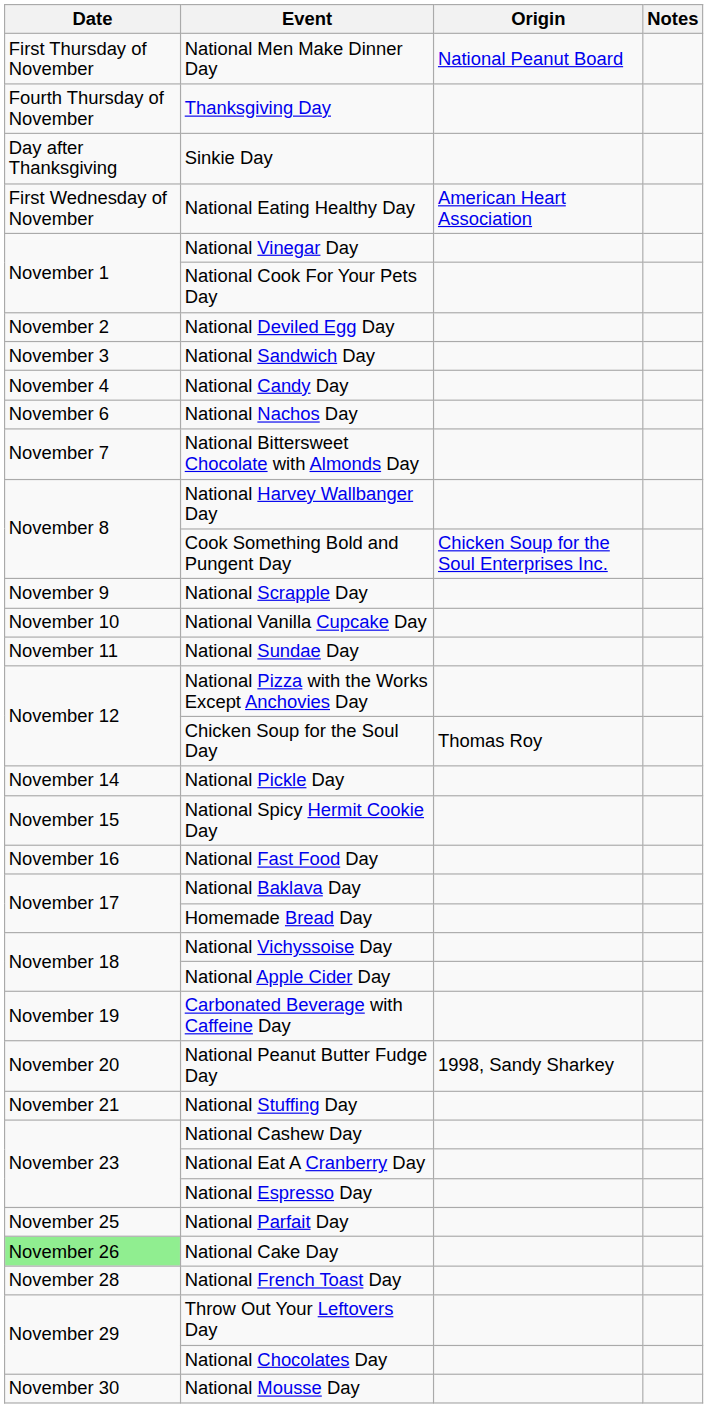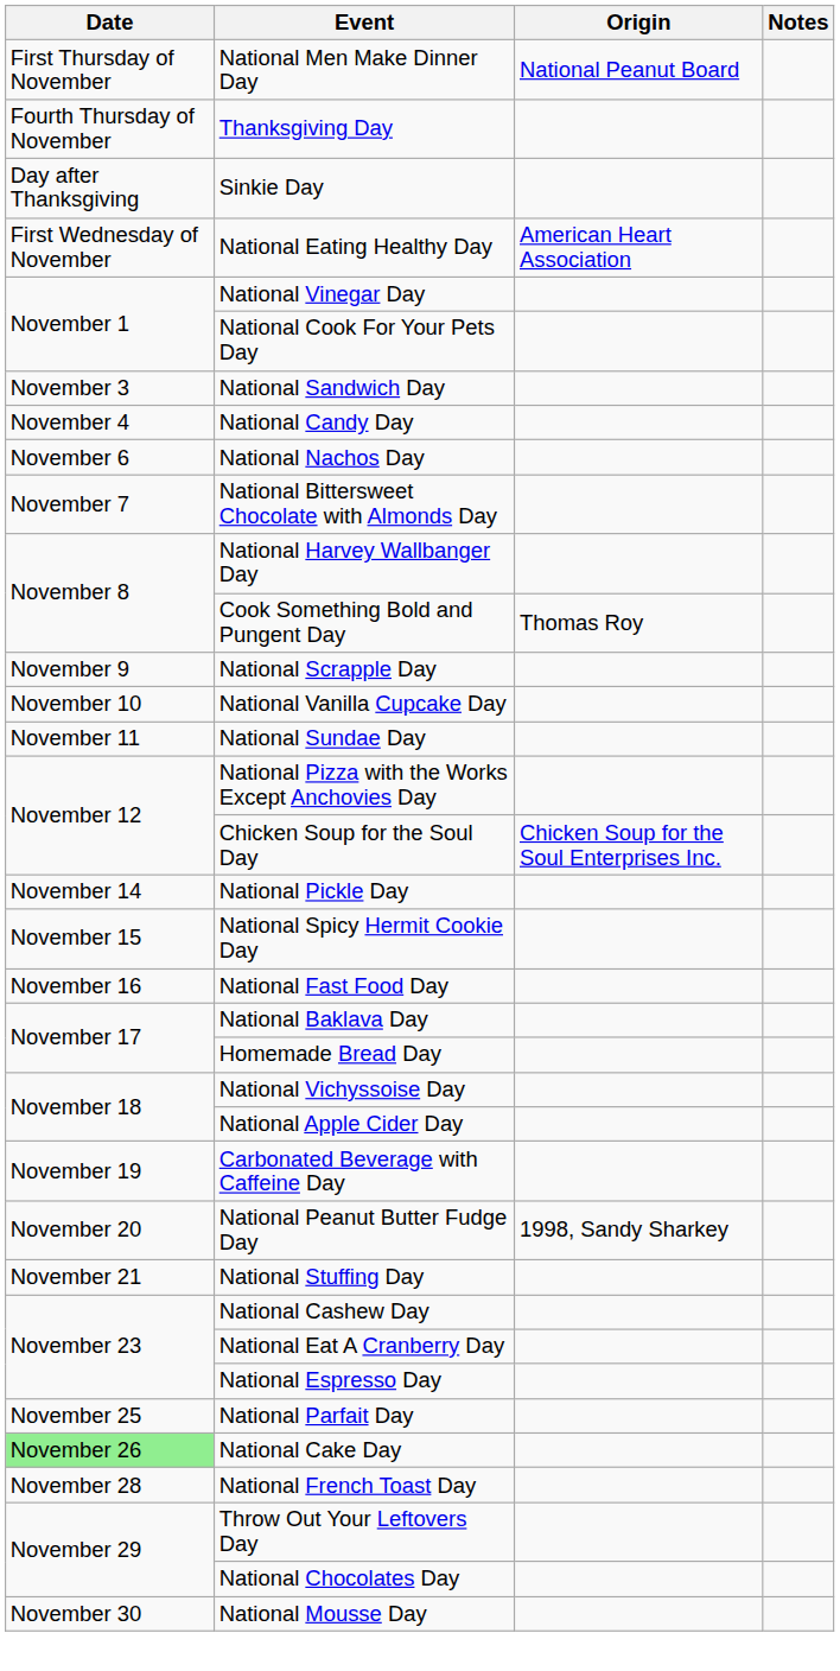- row: November 2 | National Deviled Egg Day
Cook Something Bold and Pungent Day | Origin: Chicken Soup for the Soul Enterprises Inc. -> Thomas Roy
Chicken Soup for the Soul Day | Origin: Thomas Roy -> Chicken Soup for the Soul Enterprises Inc.
